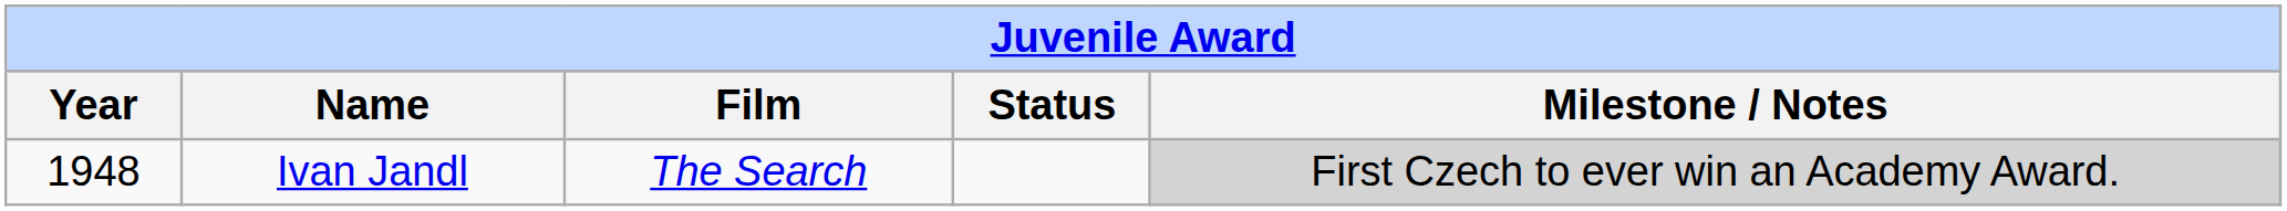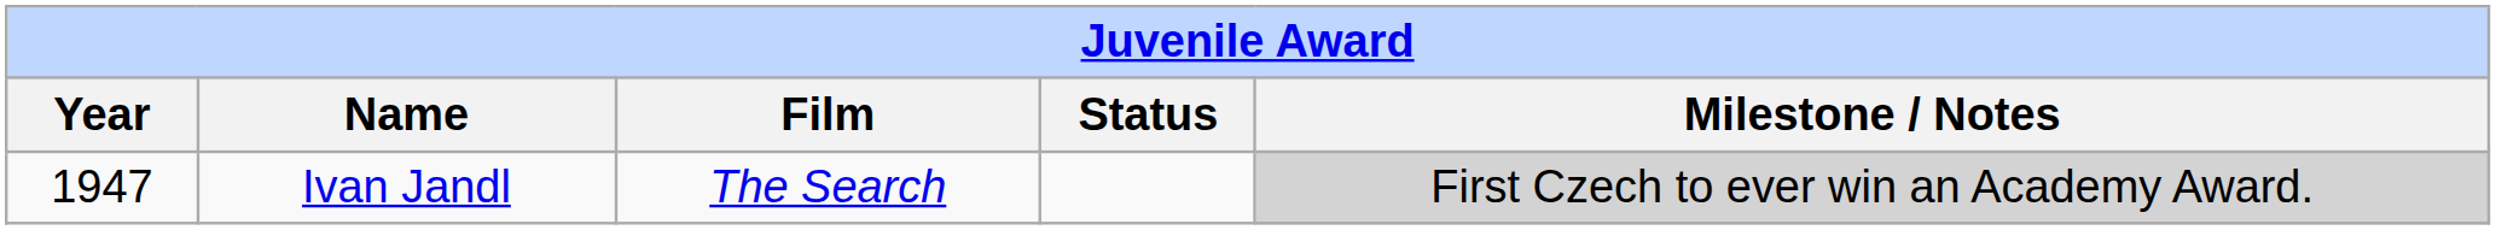Ivan Jandl | column 1: 1948 -> 1947
